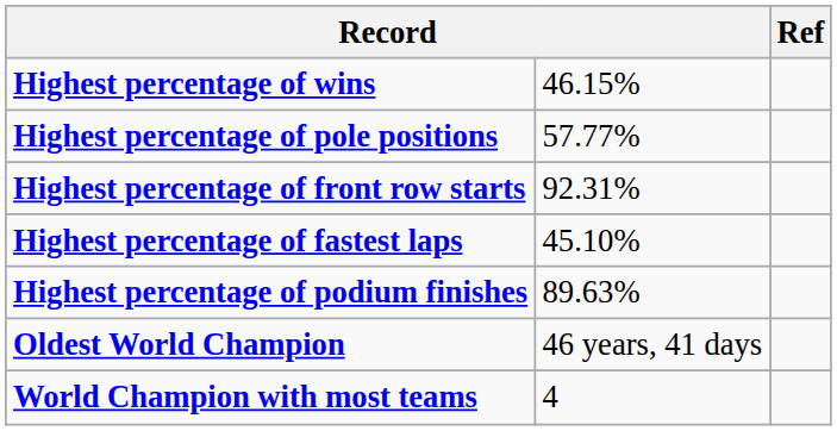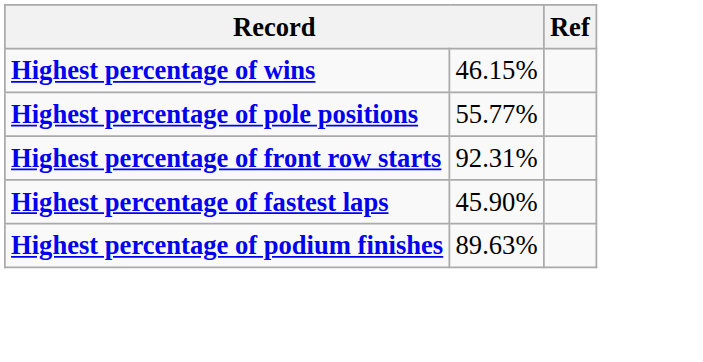Highest percentage of pole positions | column 2: 57.77% -> 55.77%
Highest percentage of fastest laps | column 2: 45.10% -> 45.90%
- row: Oldest World Champion | 46 years, 41 days
- row: World Champion with most teams | 4
